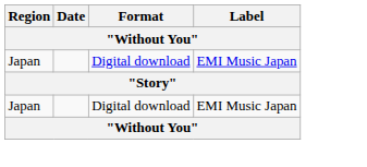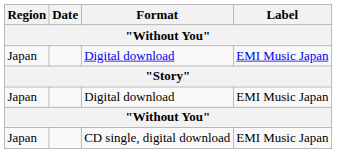+ row: Japan | CD single, digital download | EMI Music Japan
